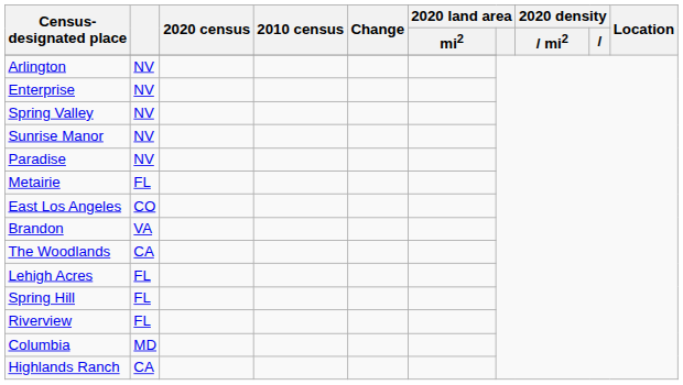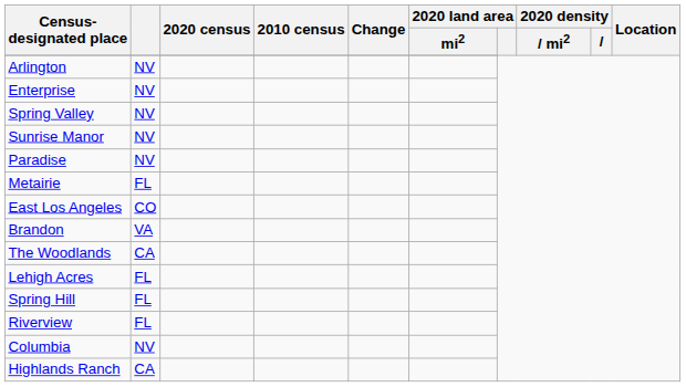Columbia | column 2: MD -> NV
